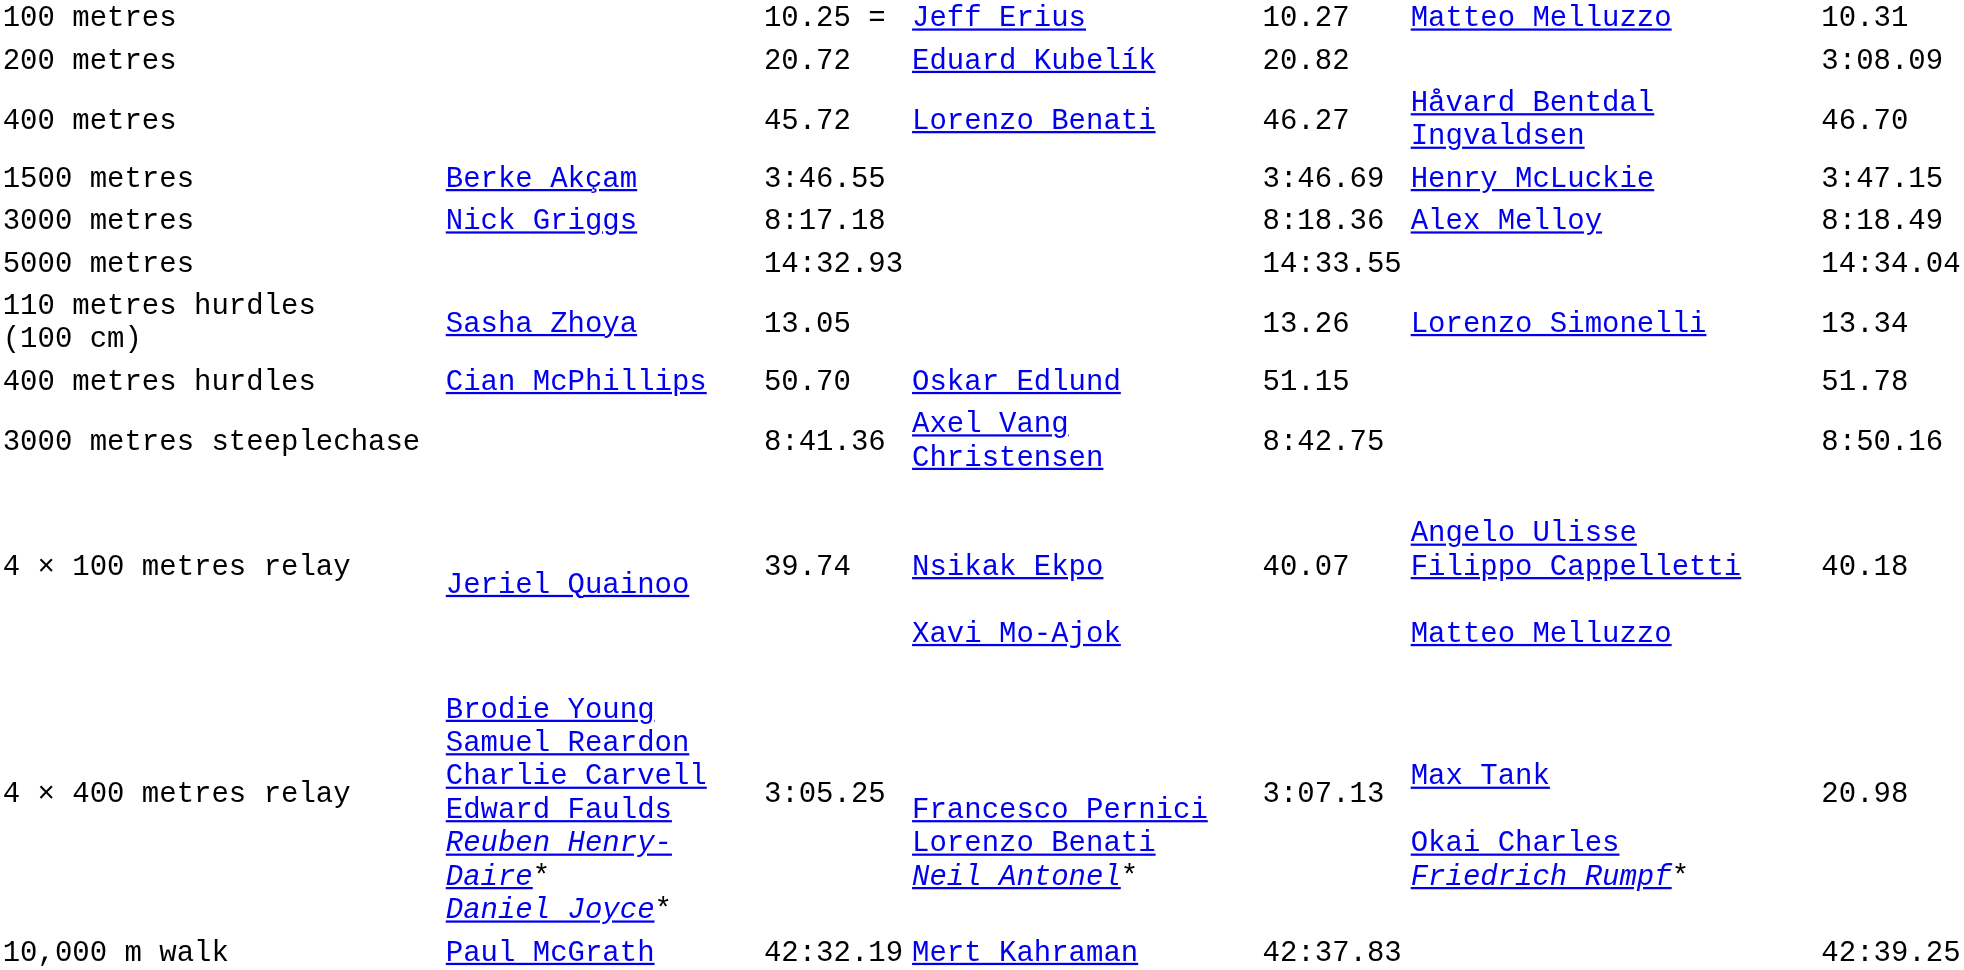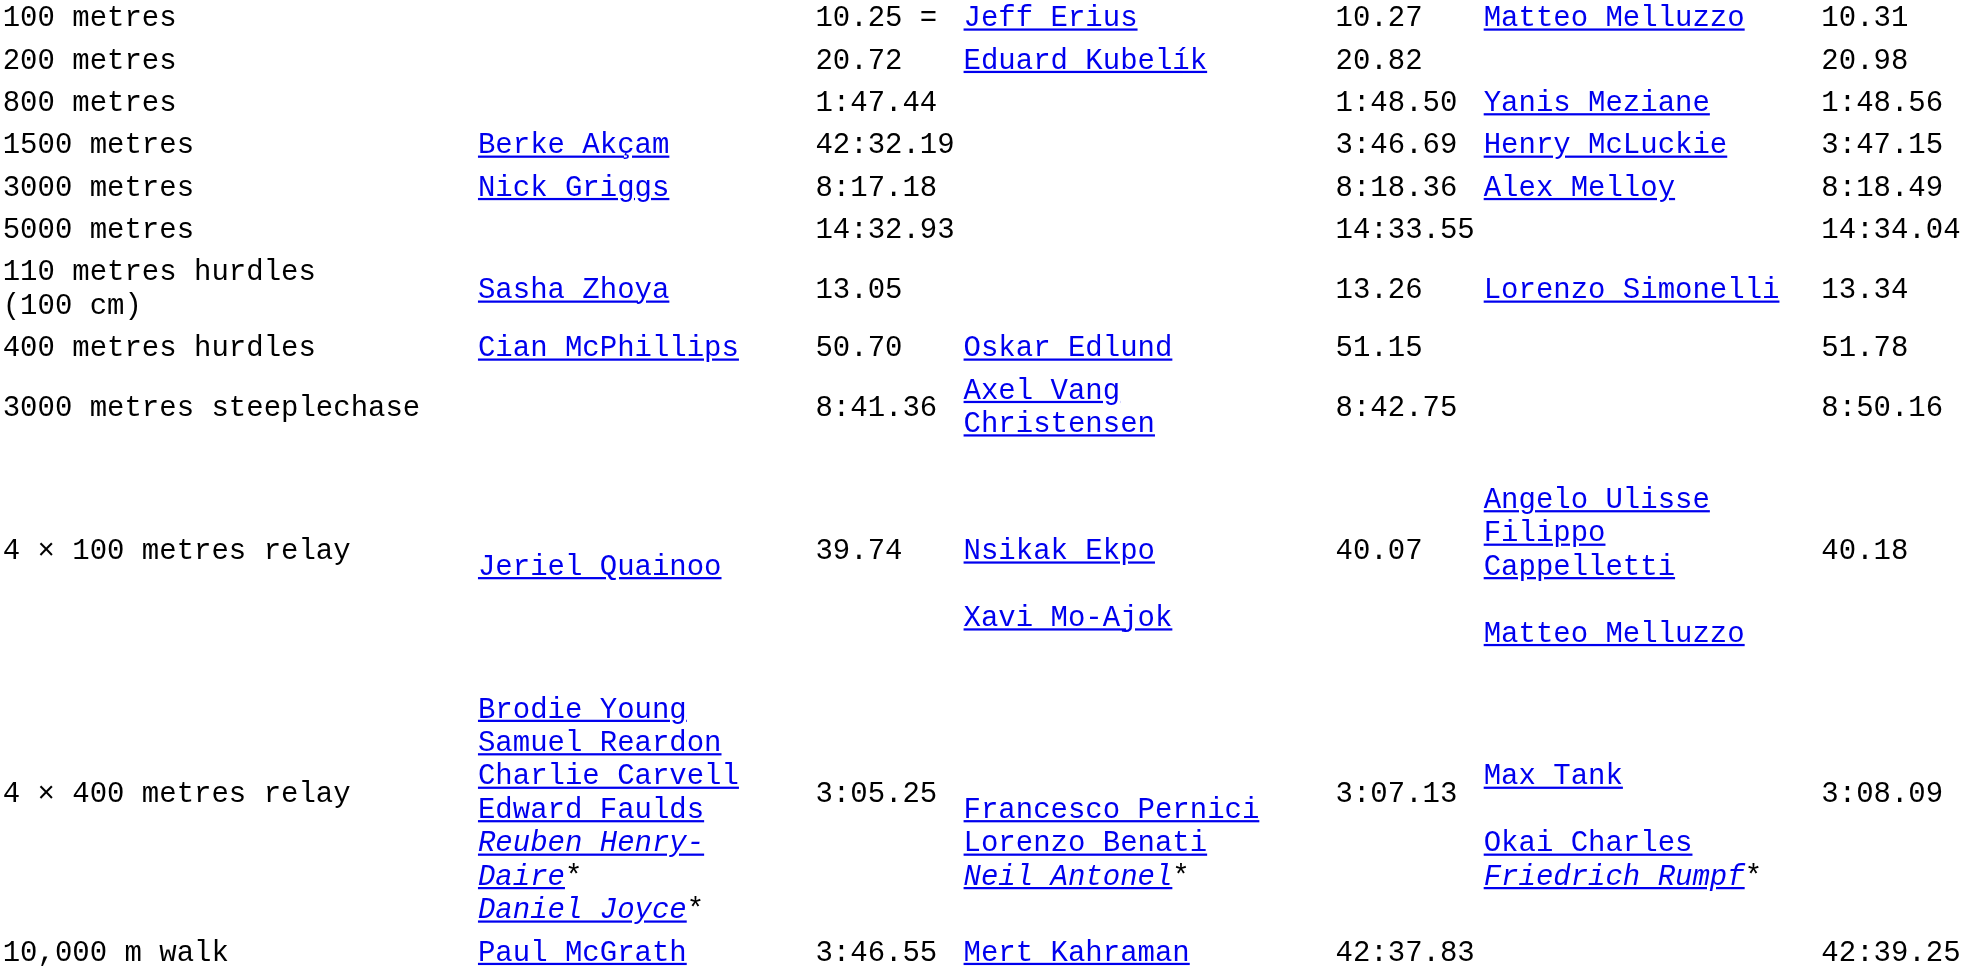200 metres | column 7: 3:08.09 -> 20.98
- row: 400 metres | 45.72 | Lorenzo Benati | 46.27 | Håvard Bentdal Ingvaldsen | 46.70
+ row: 800 metres | 1:47.44 | 1:48.50 | Yanis Meziane | 1:48.56
1500 metres | column 3: 3:46.55 -> 42:32.19
4 × 400 metres relay | column 7: 20.98 -> 3:08.09
10,000 m walk | column 3: 42:32.19 -> 3:46.55
